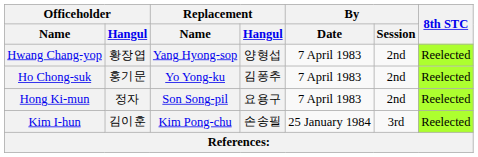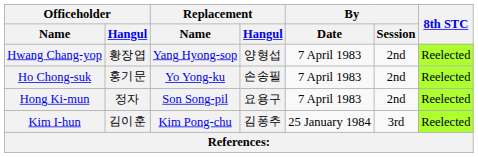Ho Chong-suk | Replacement / Hangul: 김퐁추 -> 손송필
Kim I-hun | Replacement / Hangul: 손송필 -> 김퐁추
